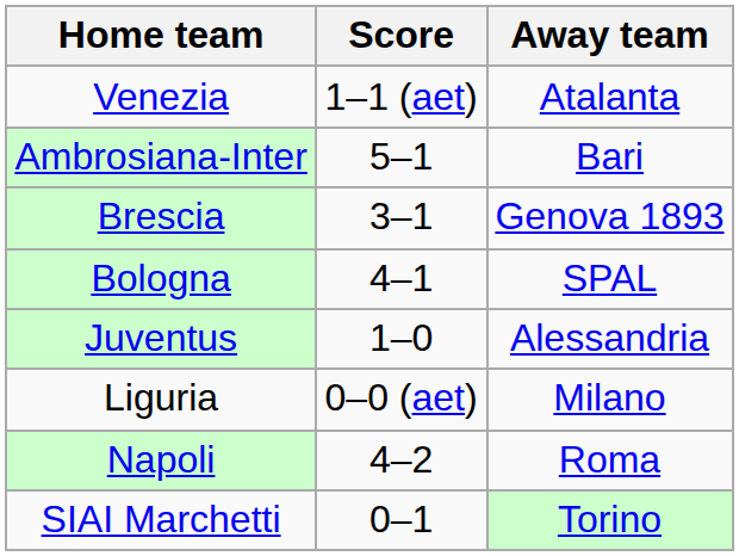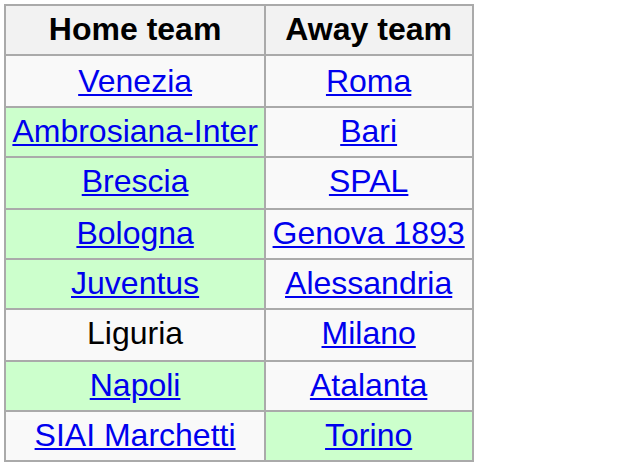- column: Score | 1–1 (aet) | 5–1 | 3–1 | 4–1 | 1–0 | 0–0 (aet) | 4–2 | 0–1
Venezia | Away team: Atalanta -> Roma
Brescia | Away team: Genova 1893 -> SPAL
Bologna | Away team: SPAL -> Genova 1893
Napoli | Away team: Roma -> Atalanta
